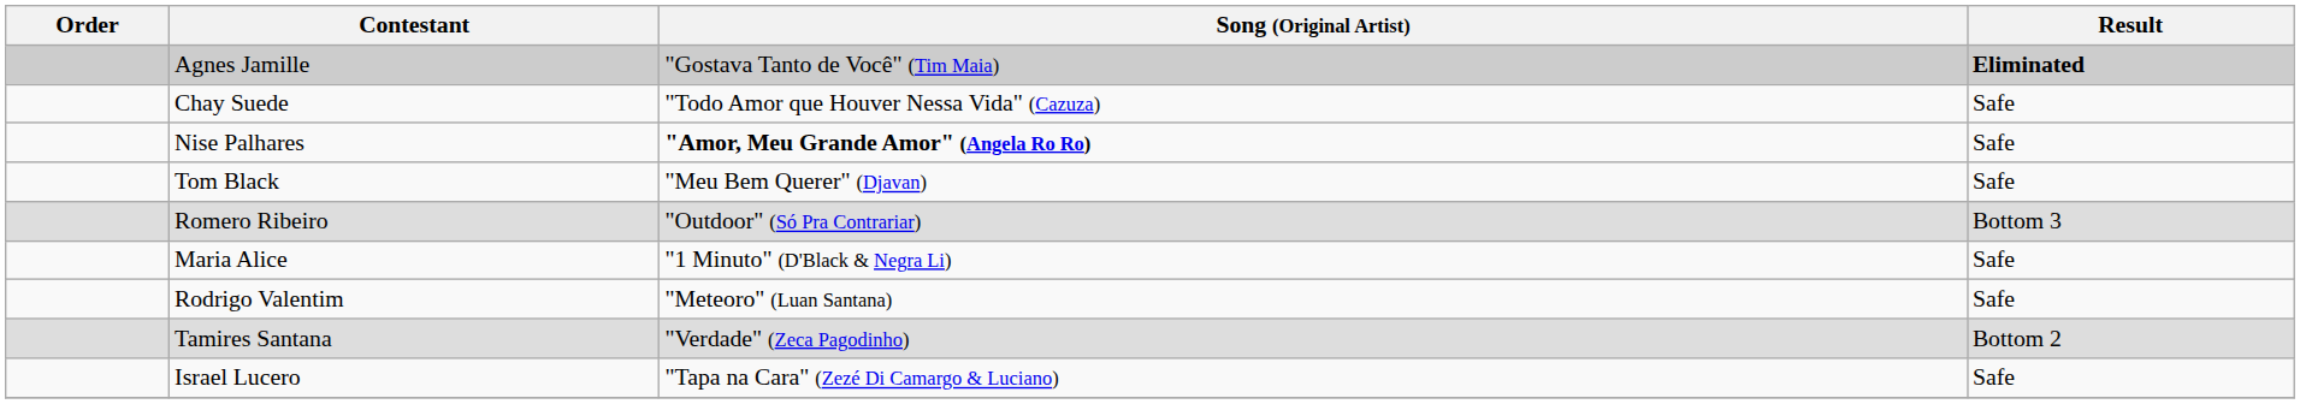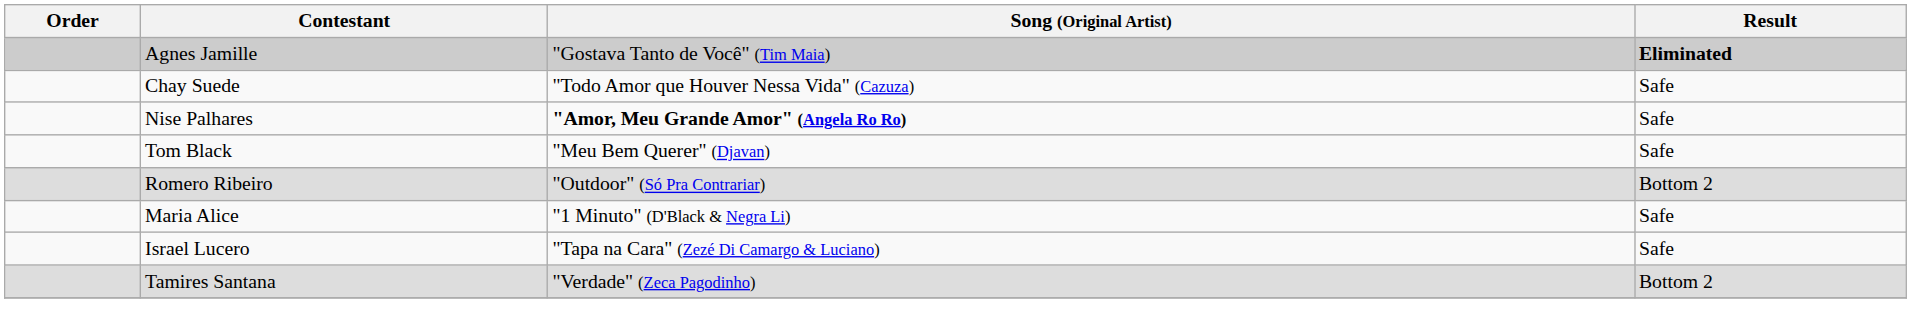Romero Ribeiro | Result: Bottom 3 -> Bottom 2
- row: Rodrigo Valentim | "Meteoro" (Luan Santana) | Safe
rows swapped: Tamires Santana <-> Israel Lucero
